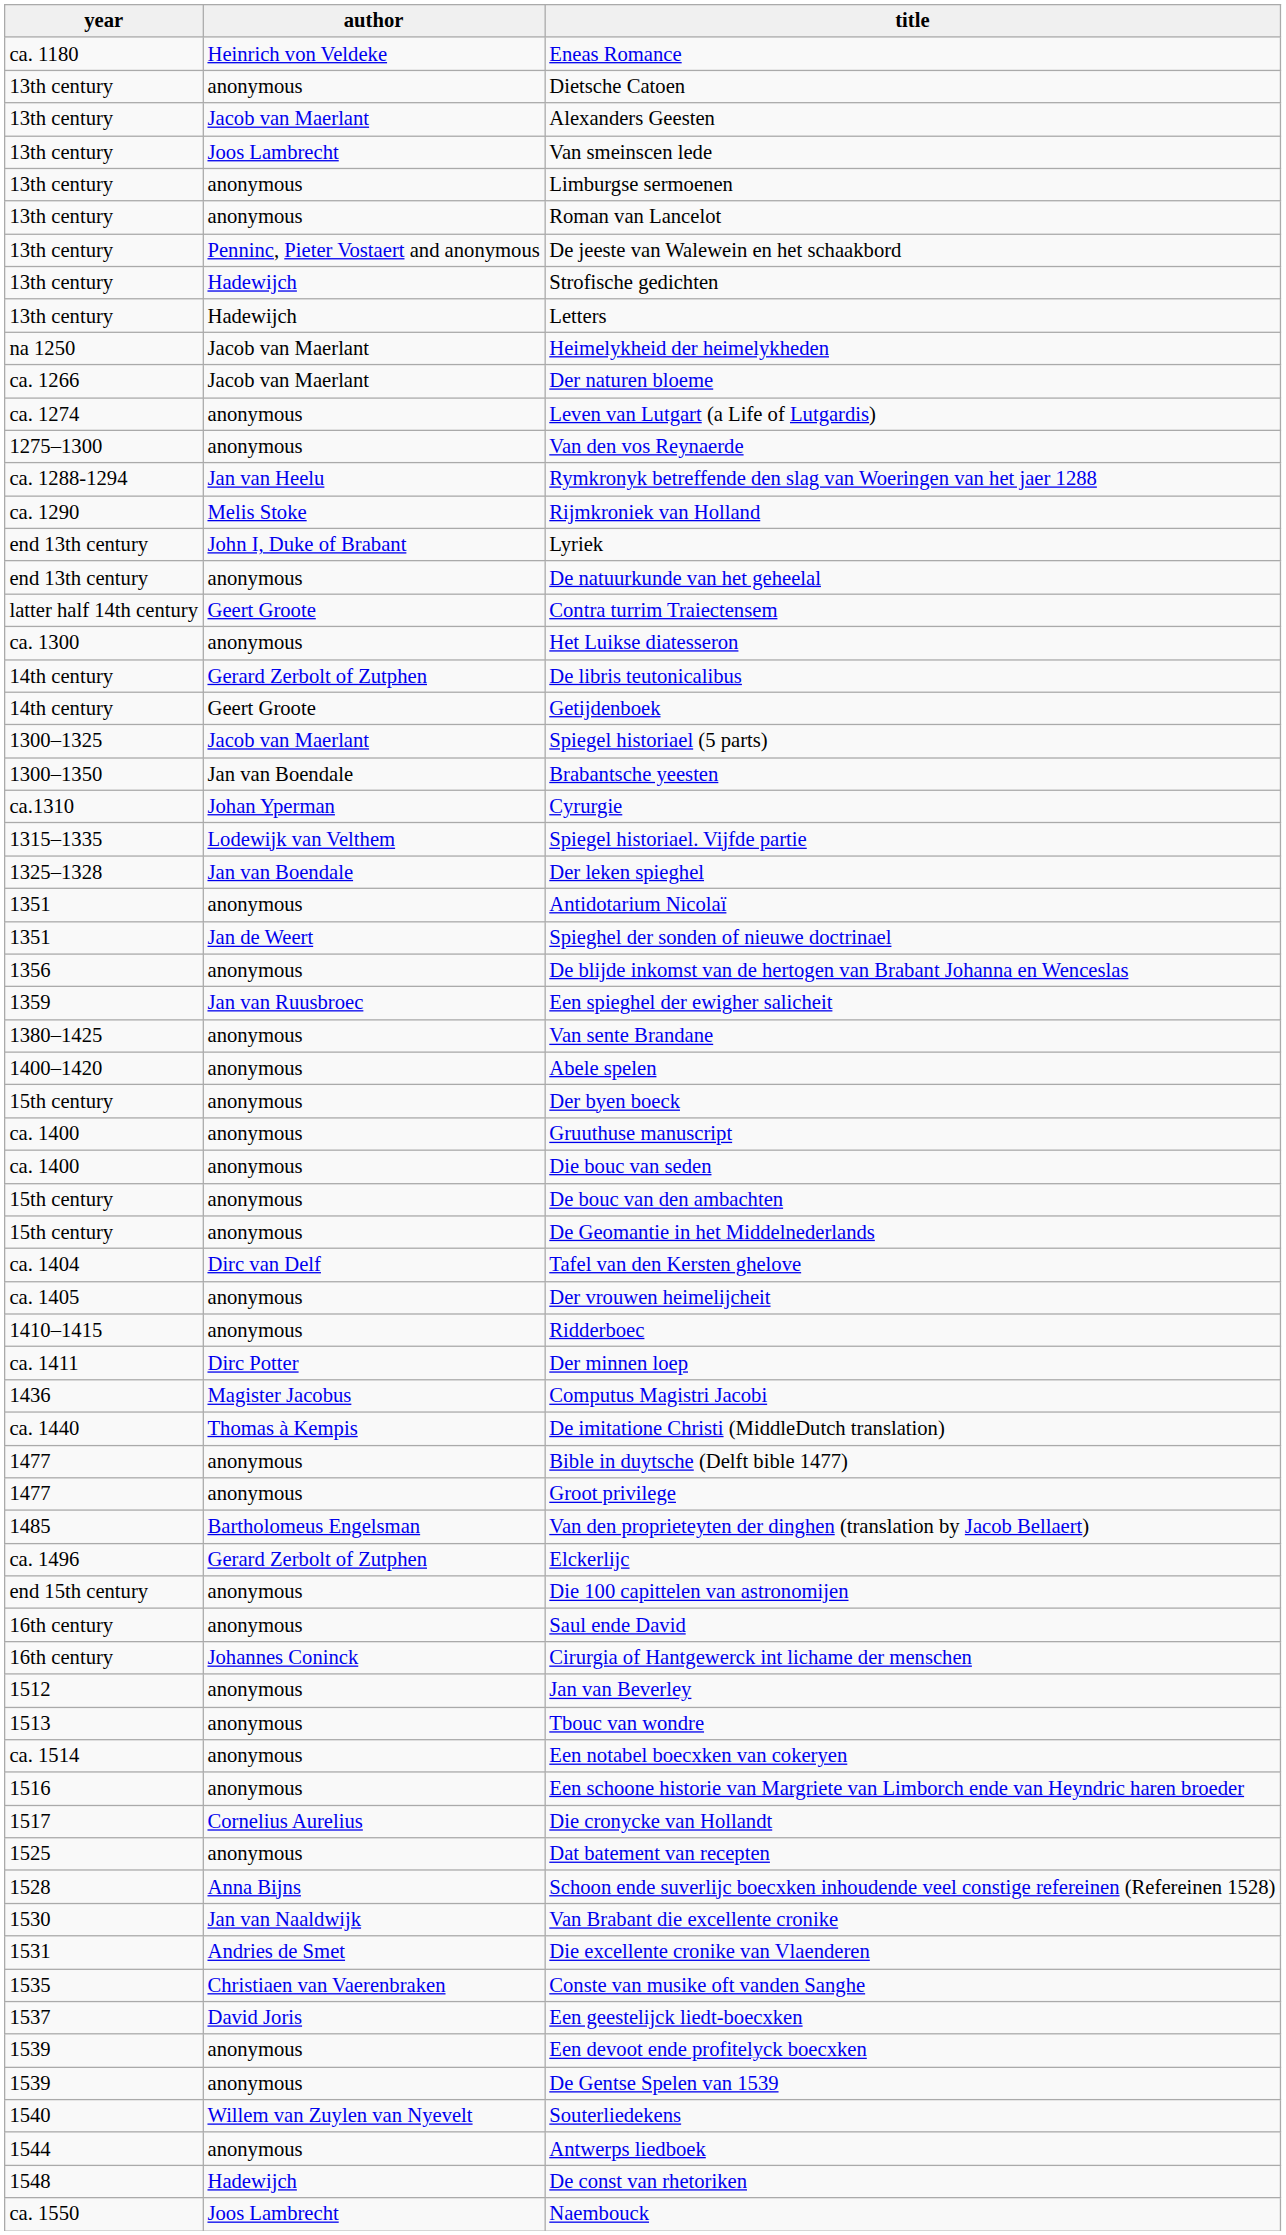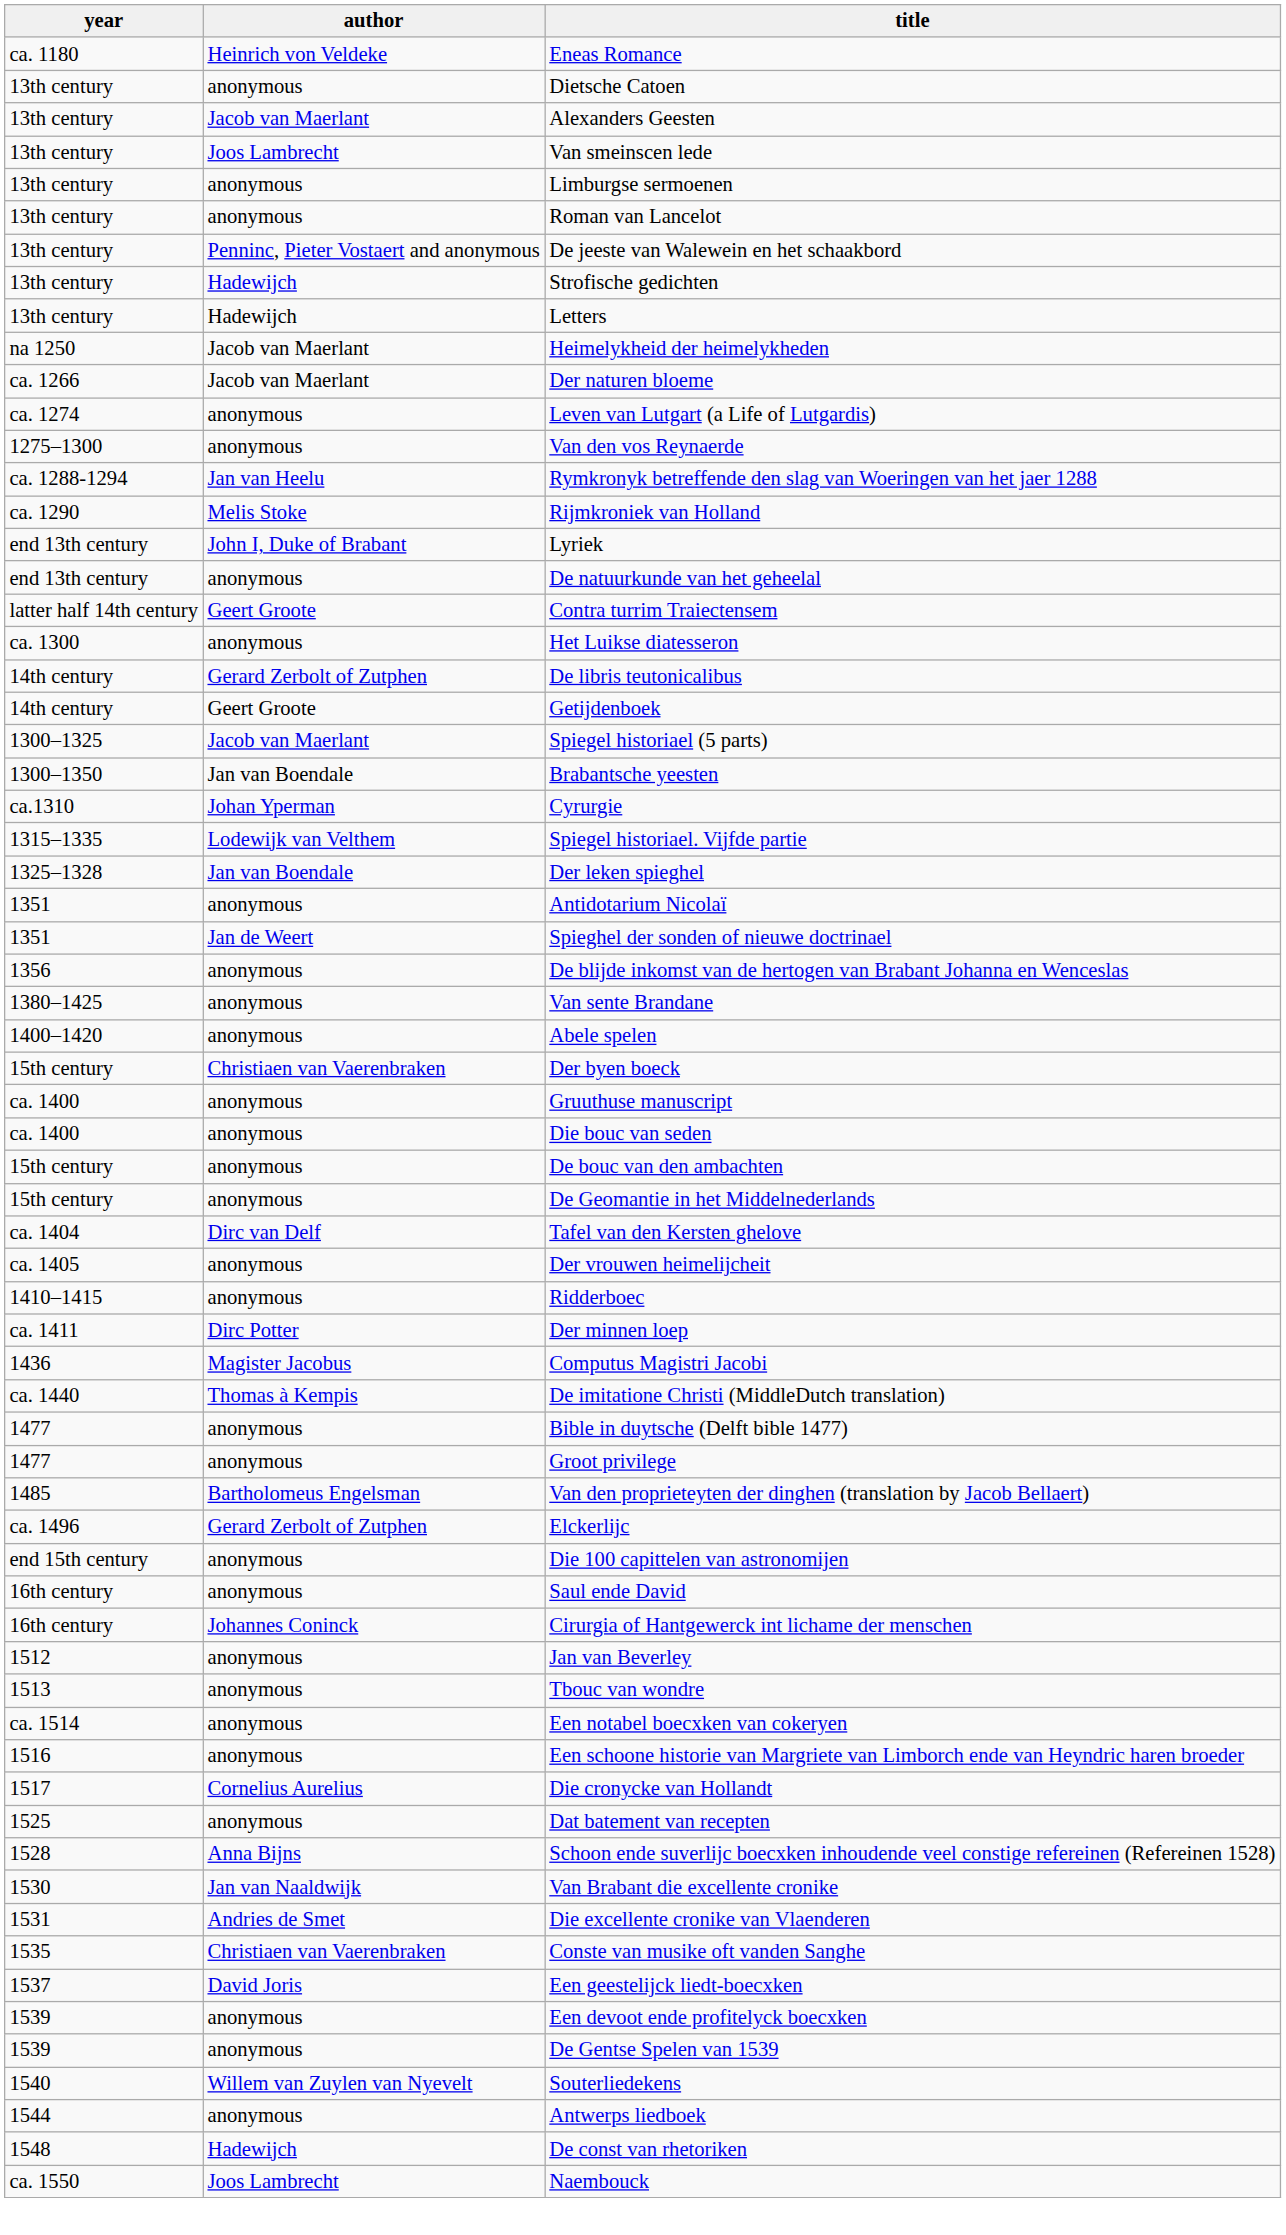- row: 1359 | Jan van Ruusbroec | Een spieghel der ewigher salicheit
Der byen boeck | author: anonymous -> Christiaen van Vaerenbraken
